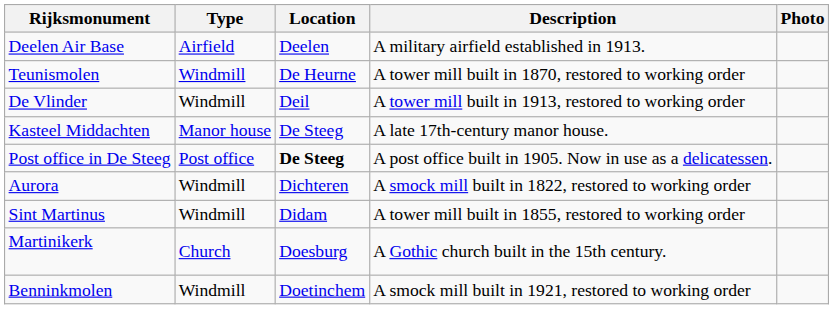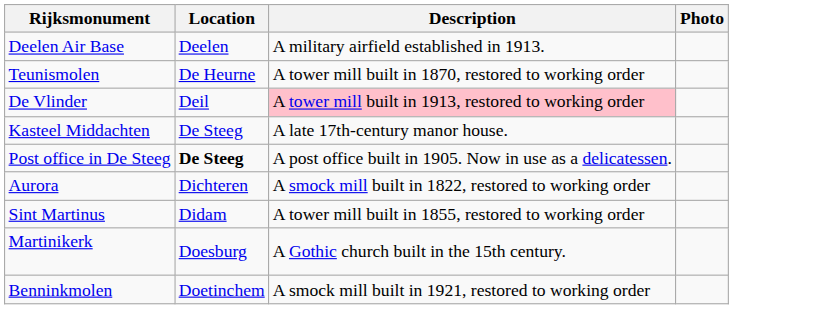- column: Type | Airfield | Windmill | Windmill | Manor house | Post office | Windmill | Windmill | Church | Windmill
De Vlinder | Description: no background -> pink background
